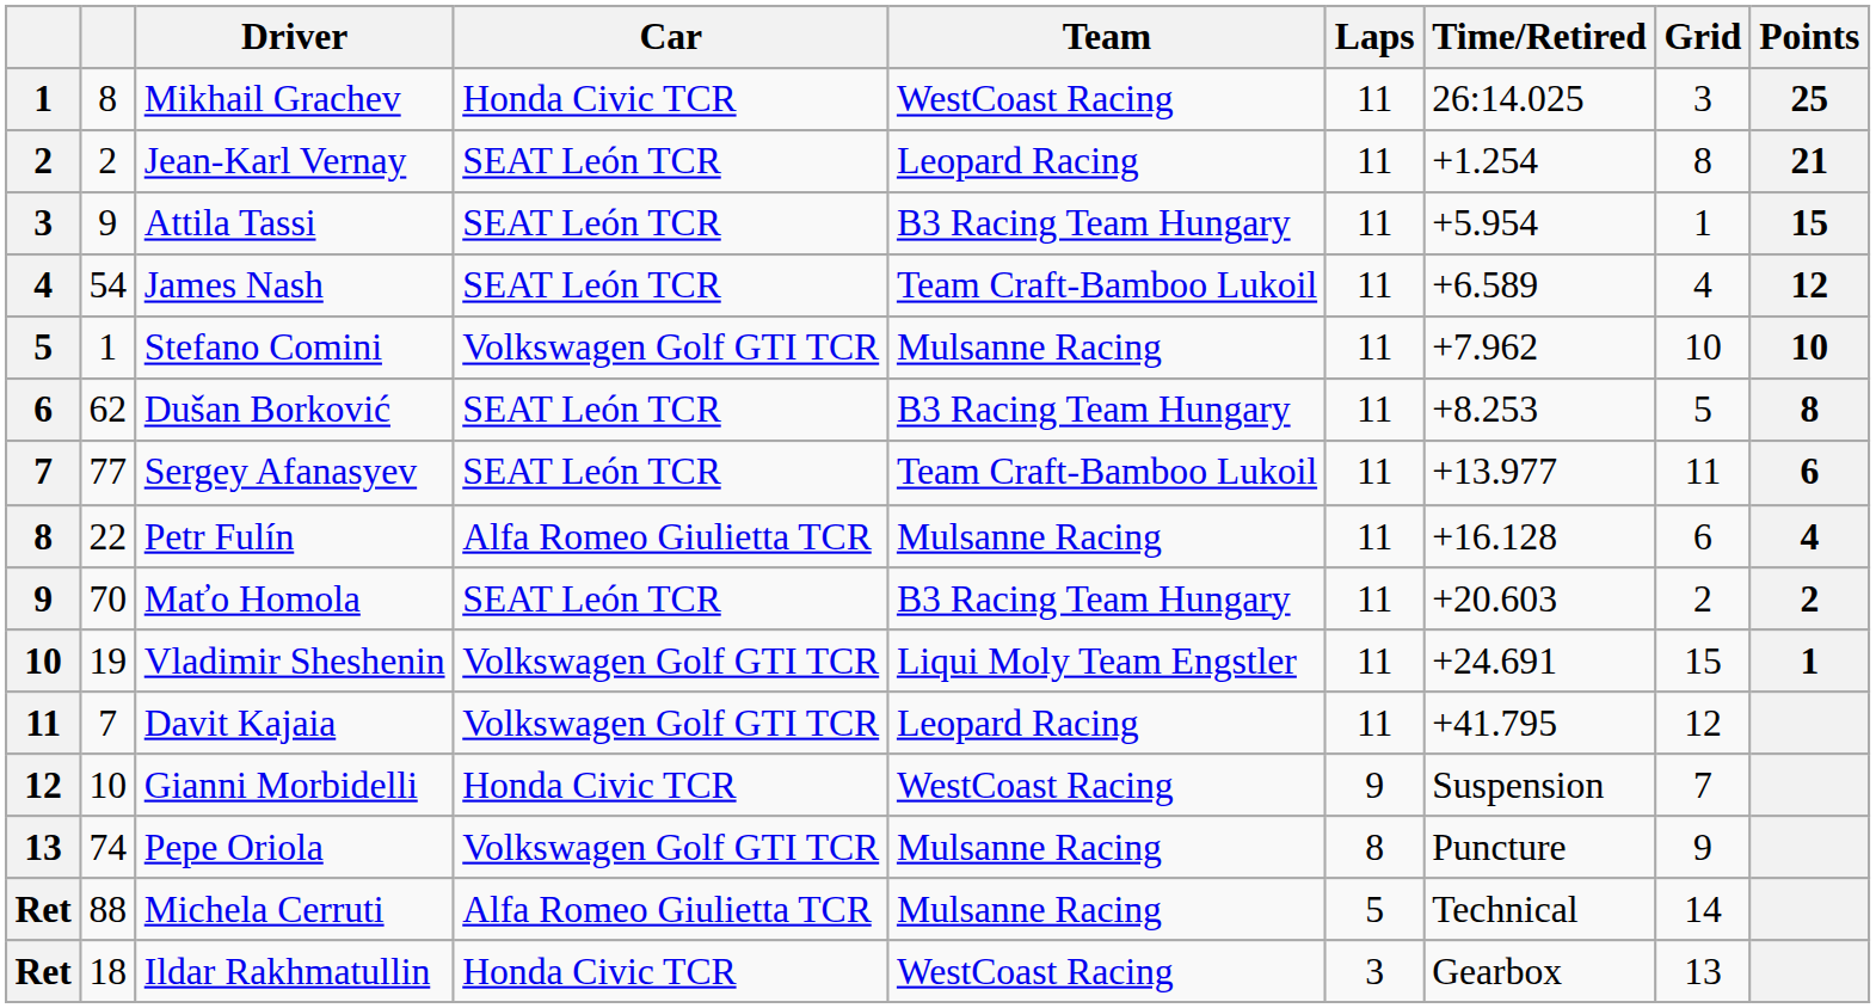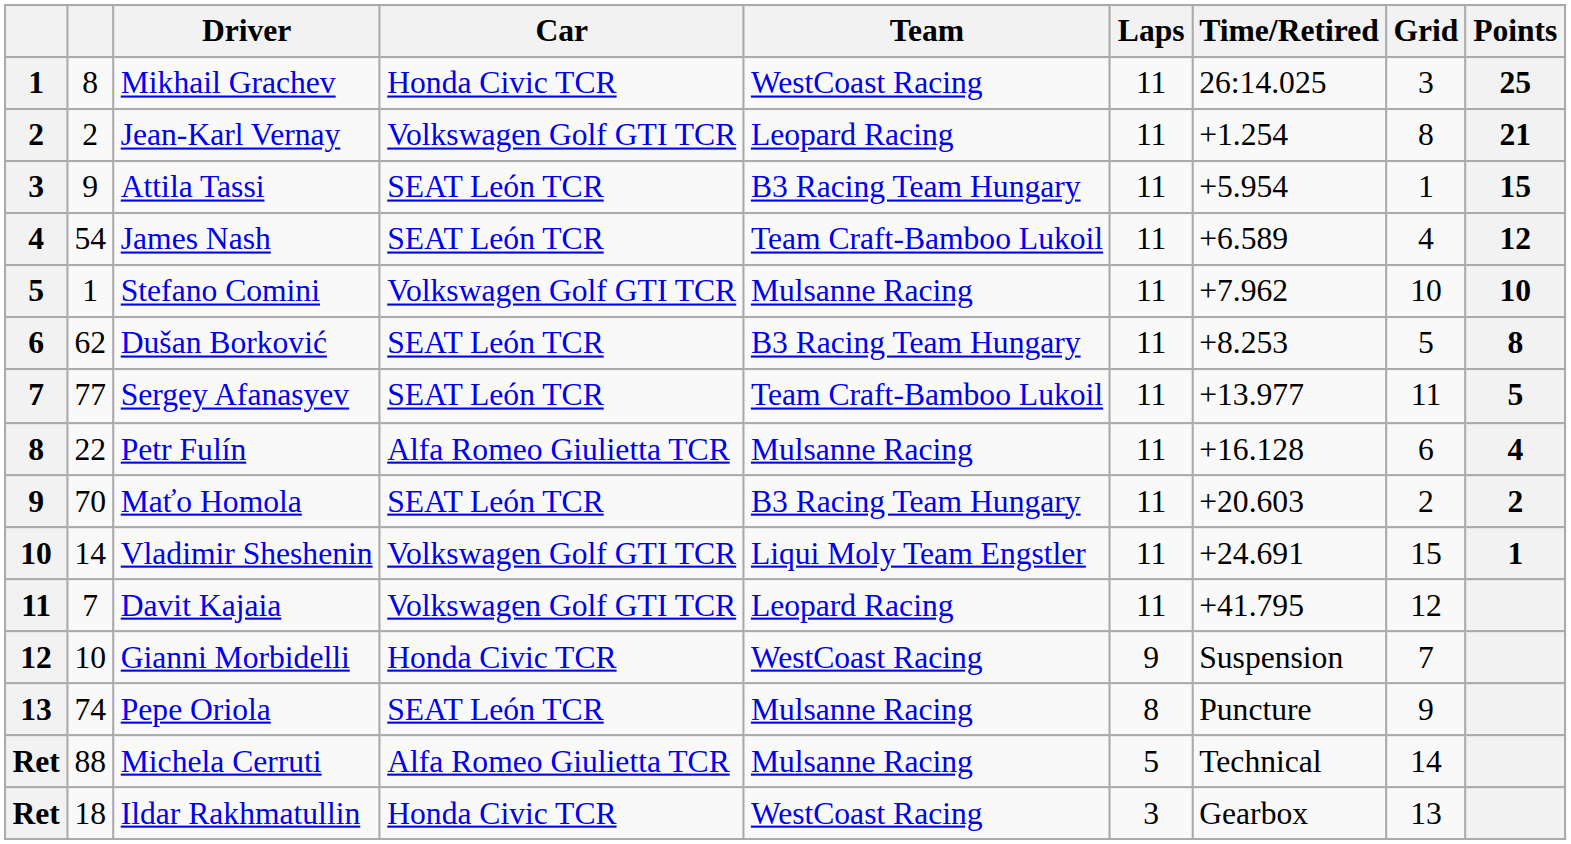Jean-Karl Vernay | Car: SEAT León TCR -> Volkswagen Golf GTI TCR
Sergey Afanasyev | Points: 6 -> 5
Vladimir Sheshenin | column 2: 19 -> 14
Pepe Oriola | Car: Volkswagen Golf GTI TCR -> SEAT León TCR
